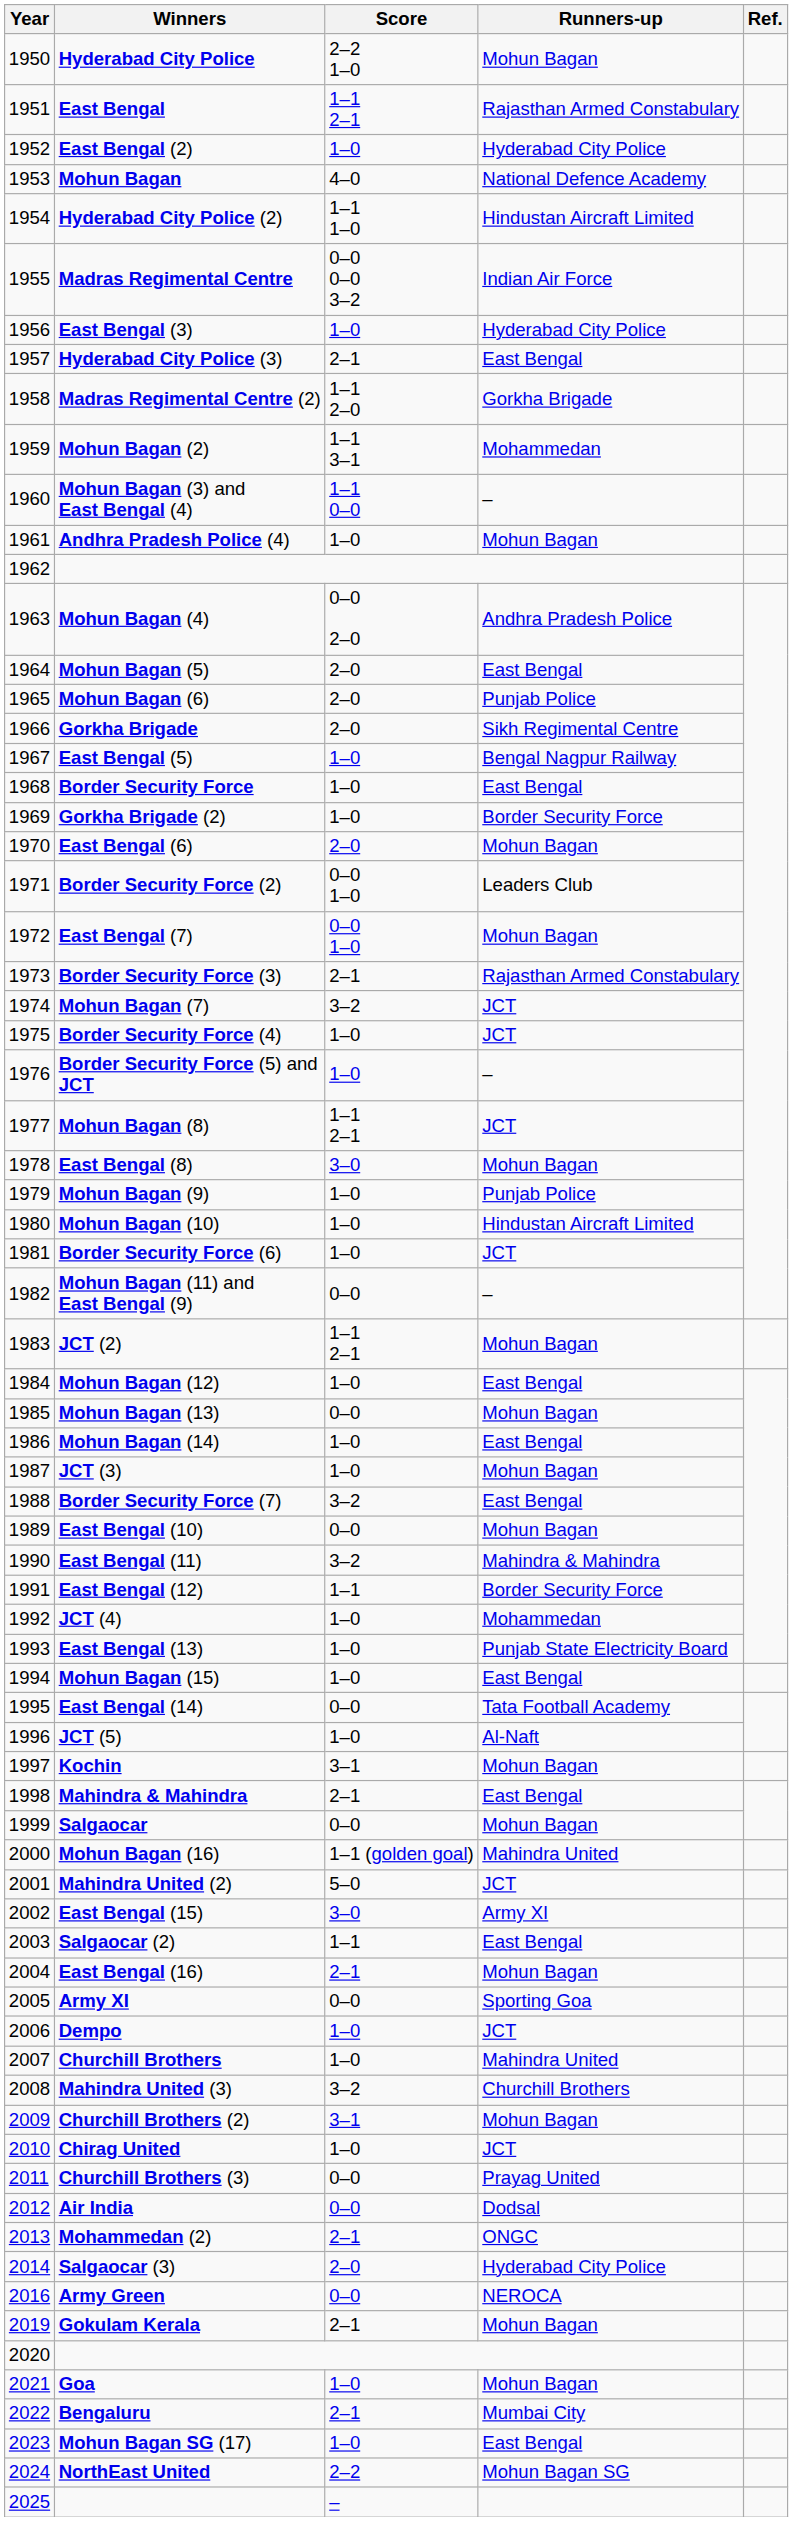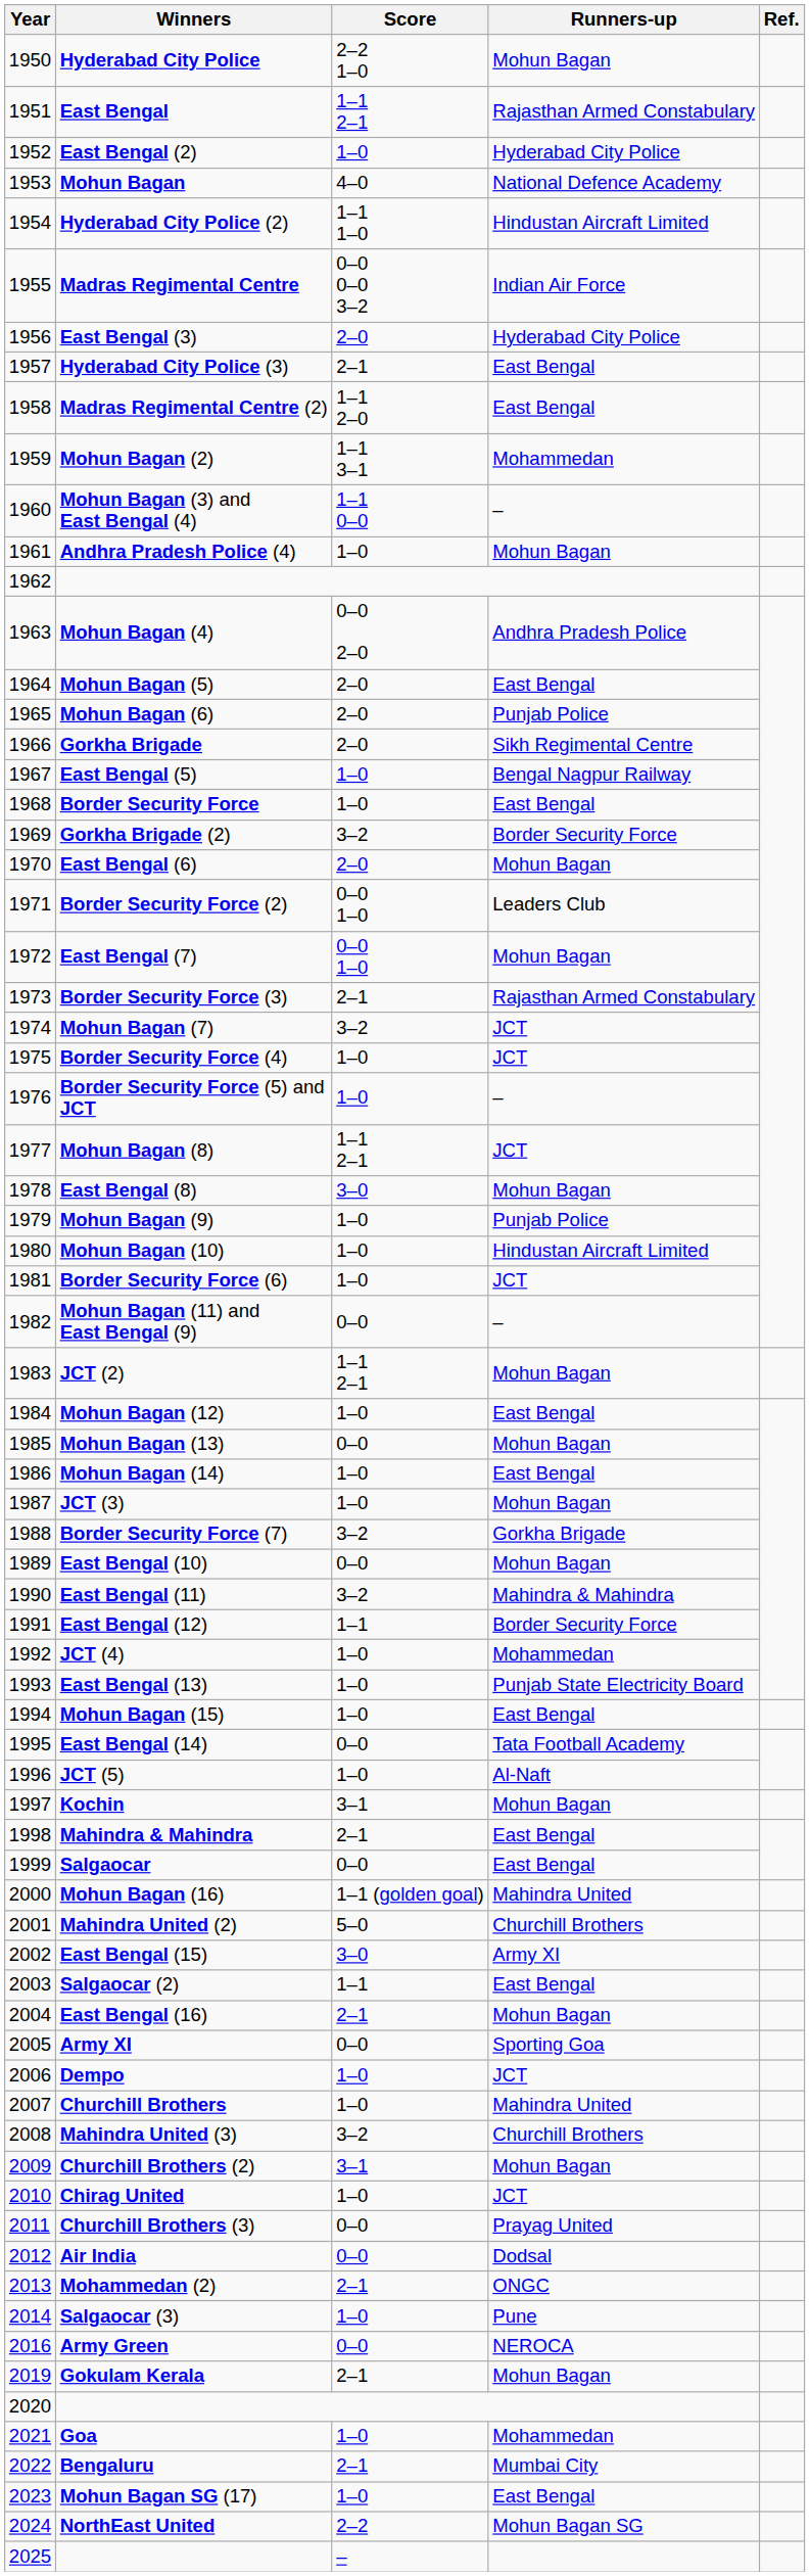East Bengal (3) | Score: 1–0 -> 2–0
Madras Regimental Centre (2) | Runners-up: Gorkha Brigade -> East Bengal
Gorkha Brigade (2) | Score: 1–0 -> 3–2
Border Security Force (7) | Runners-up: East Bengal -> Gorkha Brigade
Salgaocar | Runners-up: Mohun Bagan -> East Bengal
Mahindra United (2) | Runners-up: JCT -> Churchill Brothers
Salgaocar (3) | Score: 2–0 -> 1–0
Salgaocar (3) | Runners-up: Hyderabad City Police -> Pune
Goa | Runners-up: Mohun Bagan -> Mohammedan
